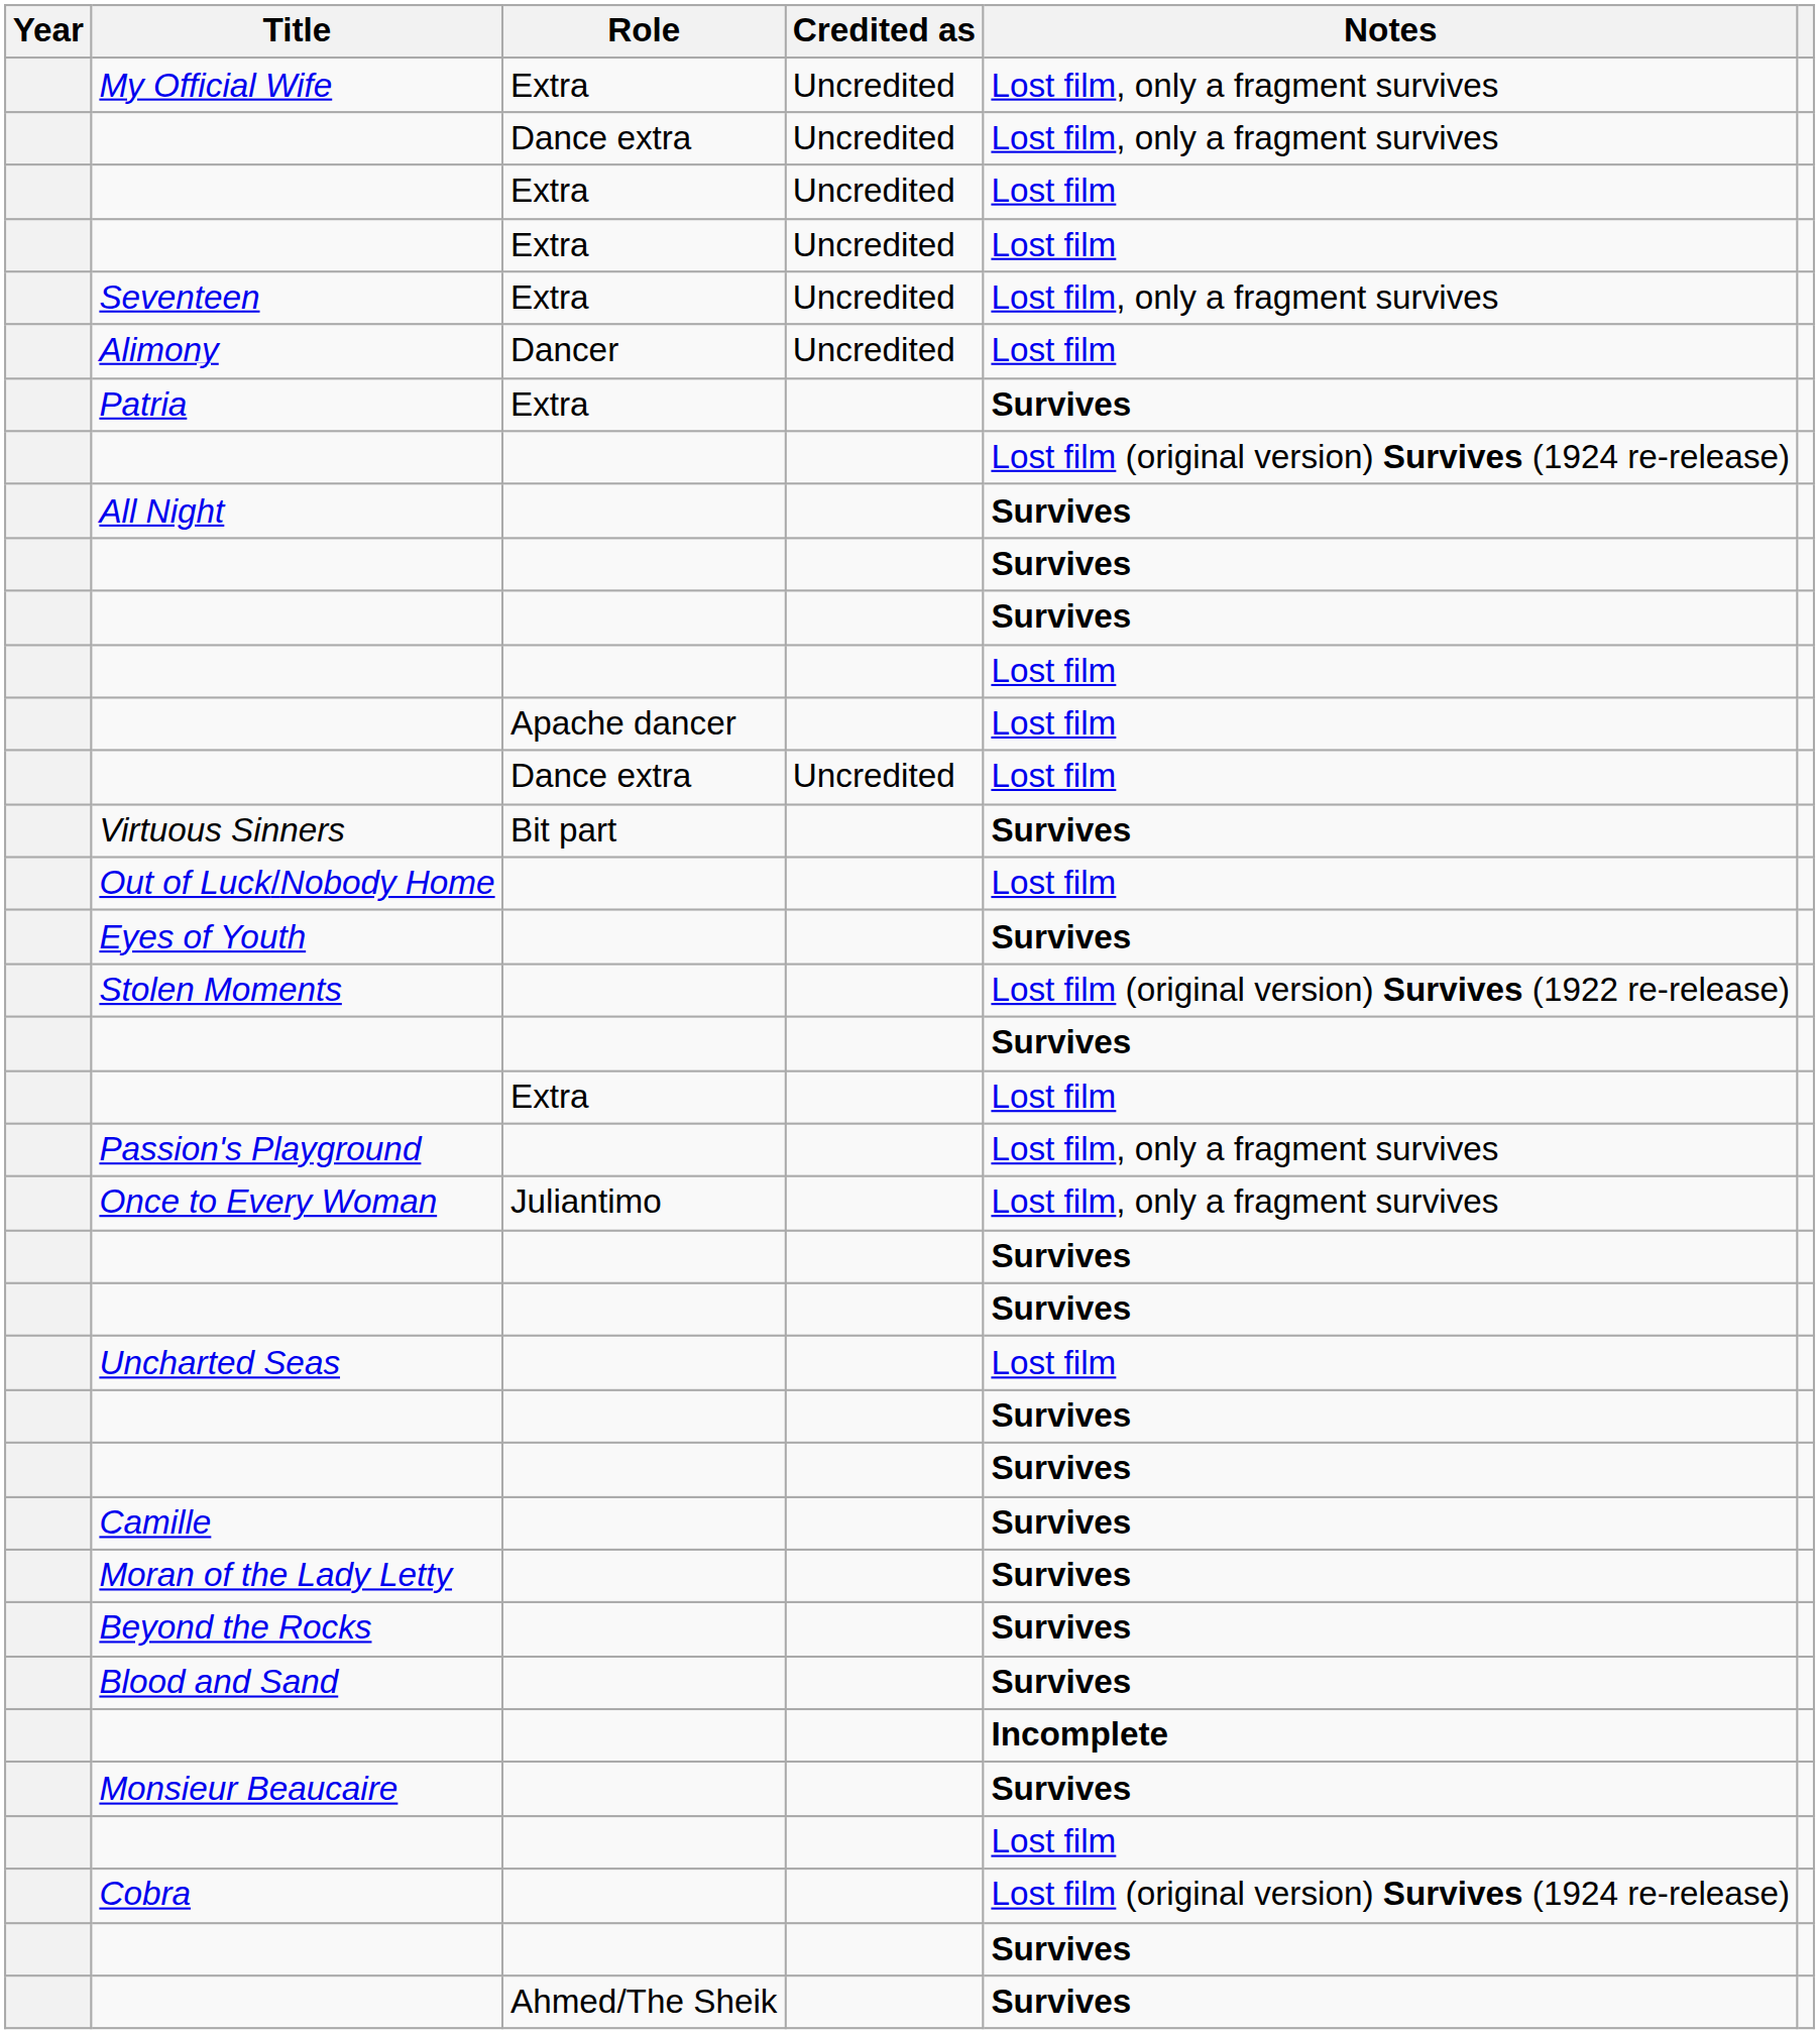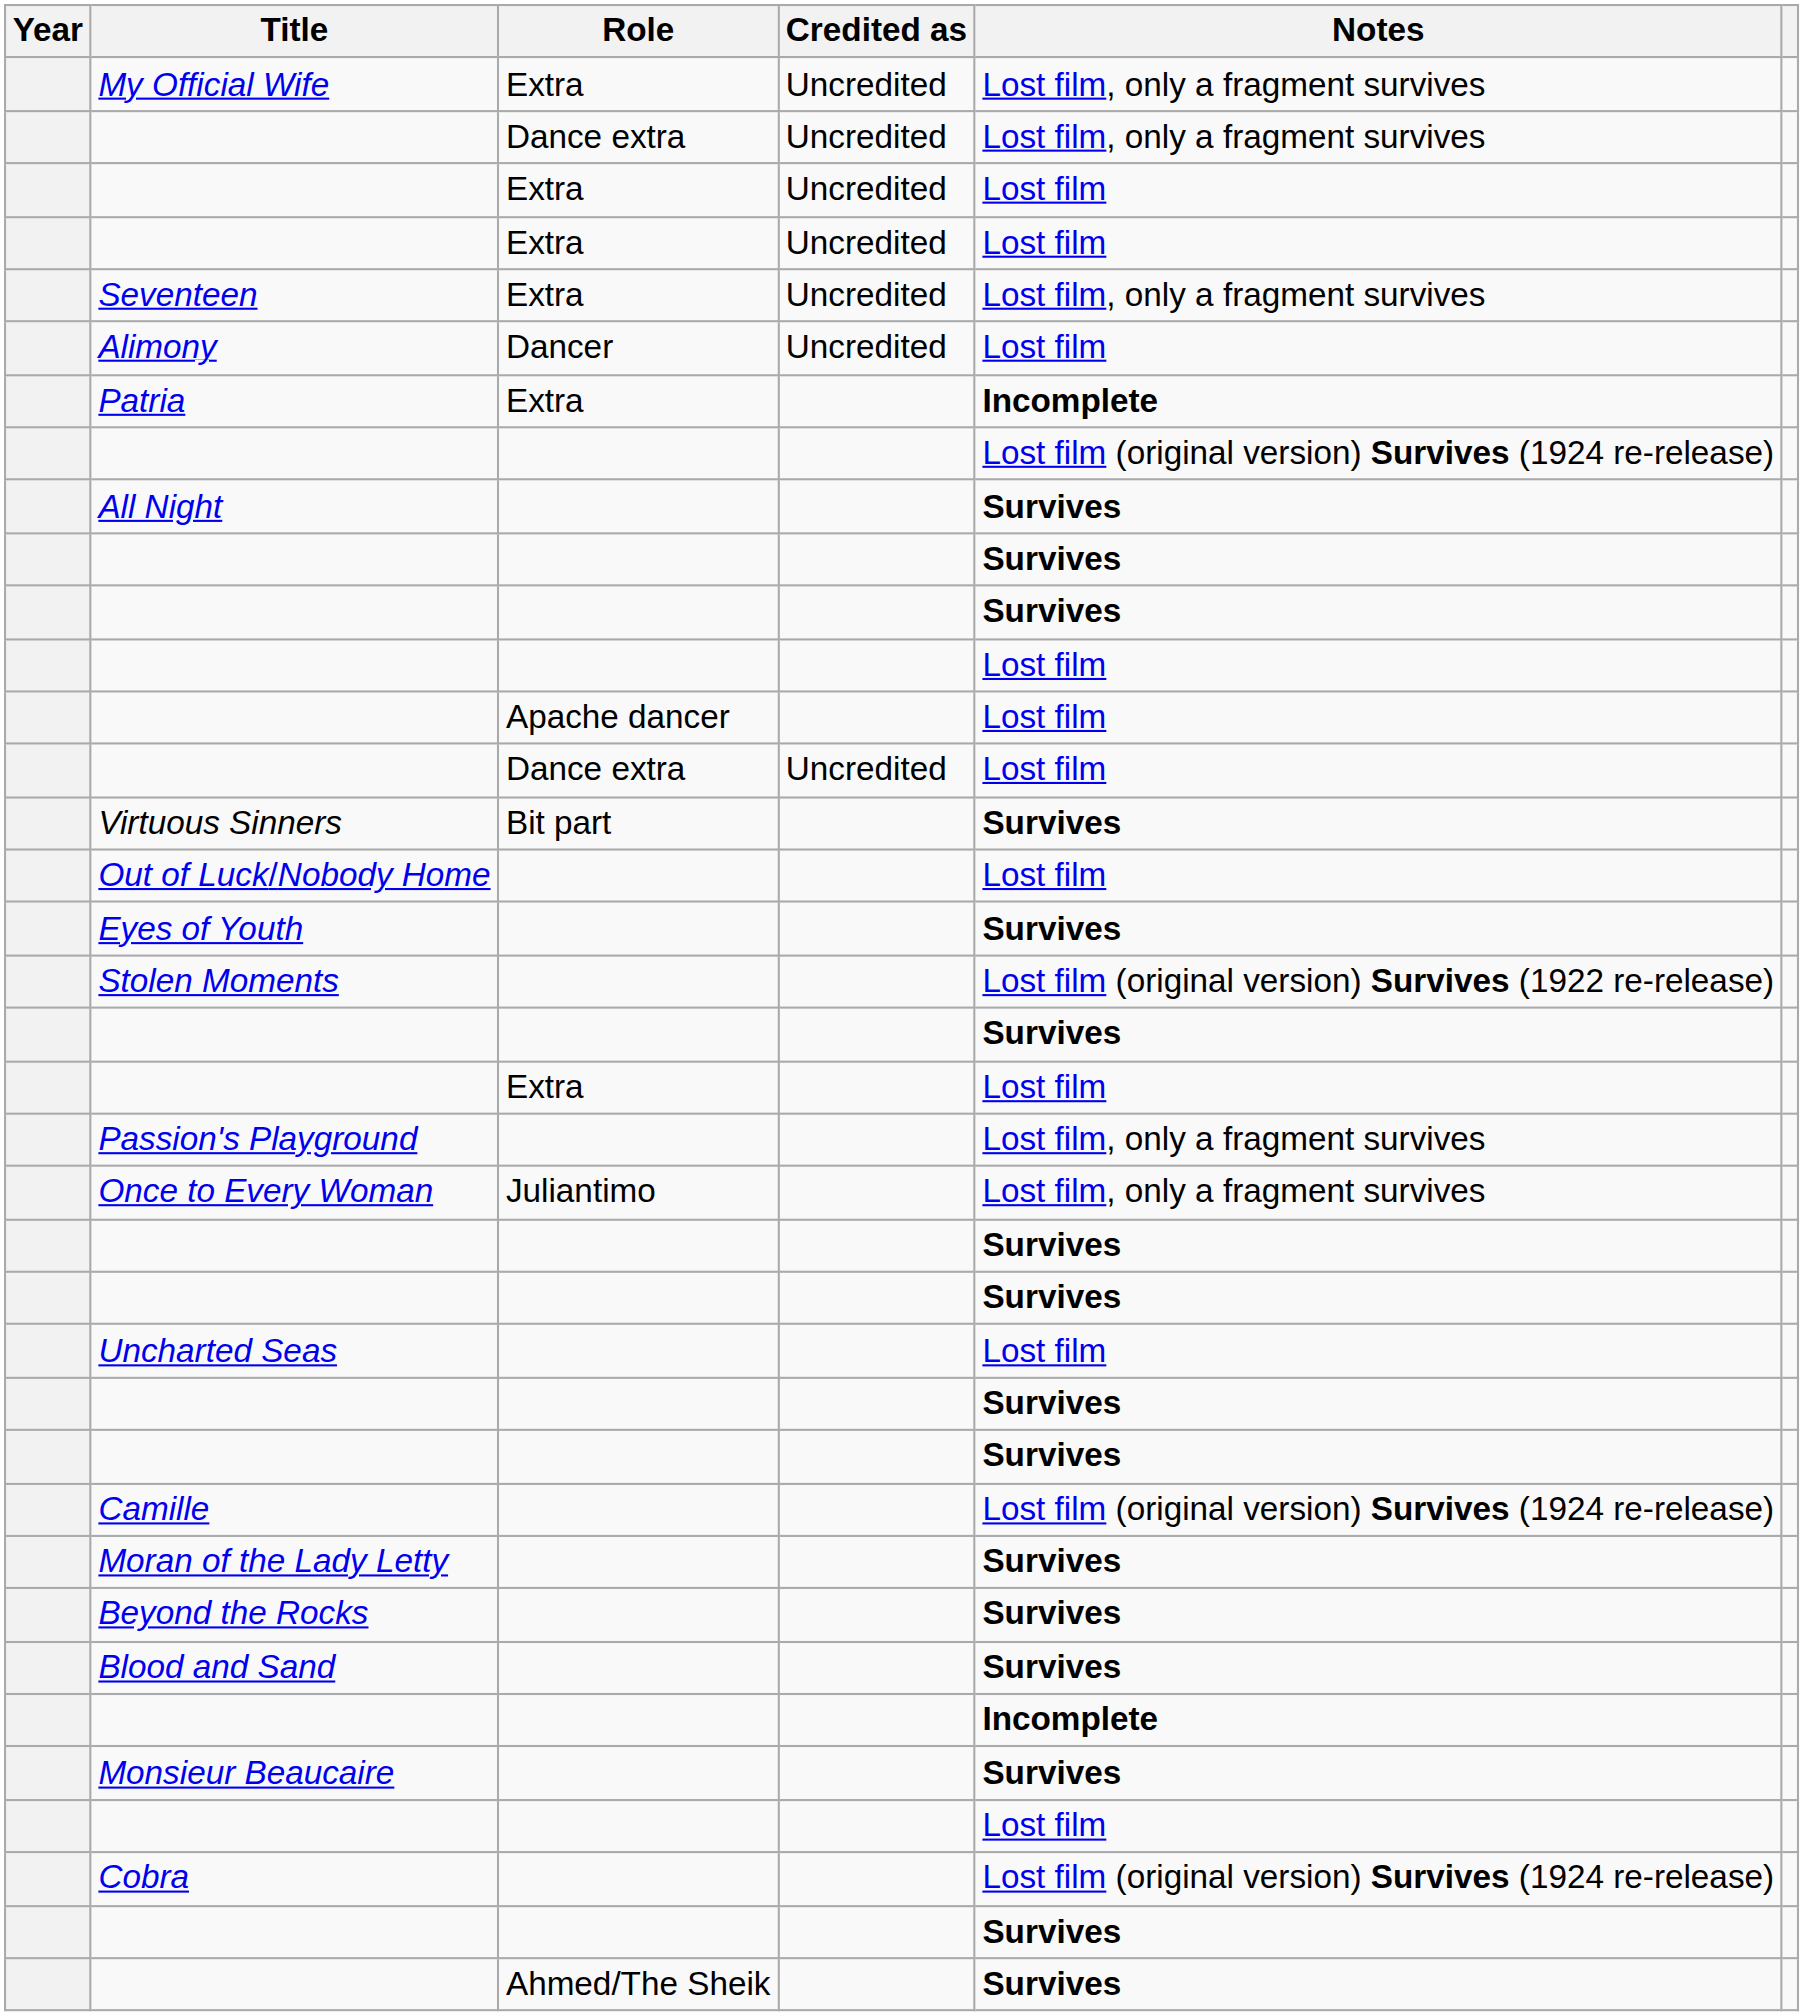Patria | Notes: Survives -> Incomplete
Camille | Notes: Survives -> Lost film (original version) Survives (1924 re-release)
